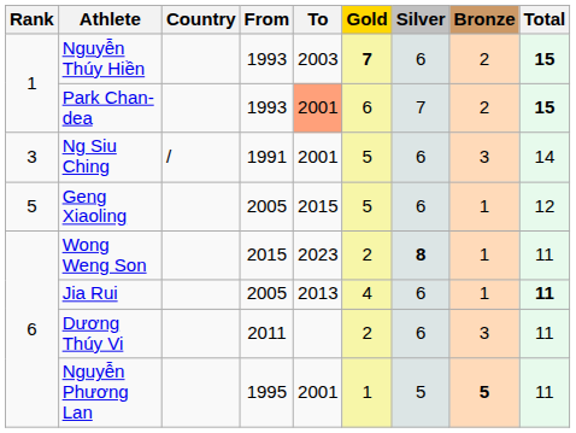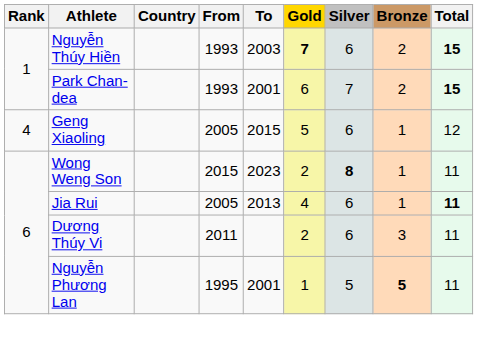Park Chan-dea | To: lightsalmon background -> no background
- row: 3 | Ng Siu Ching | / | 1991 | 2001 | 5 | 6 | 3 | 14
Geng Xiaoling | Rank: 5 -> 4
